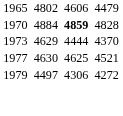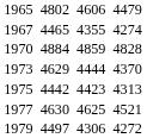+ row: 1967 | 4465 | 4355 | 4274
1970 | column 5: bold -> normal
+ row: 1975 | 4442 | 4423 | 4313
